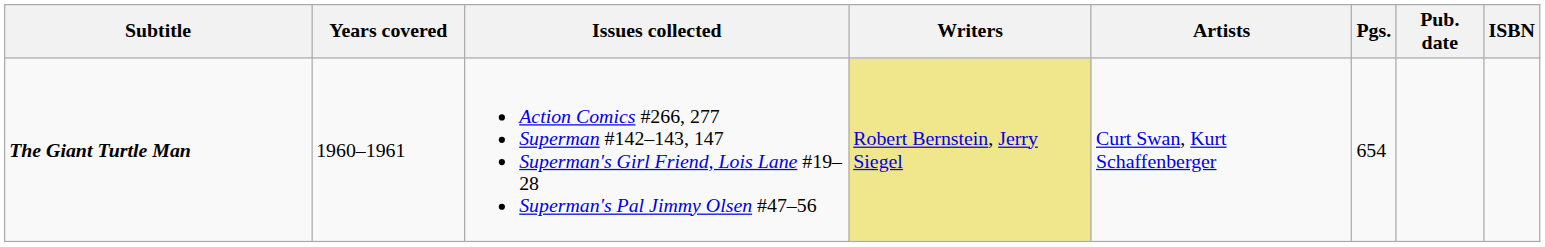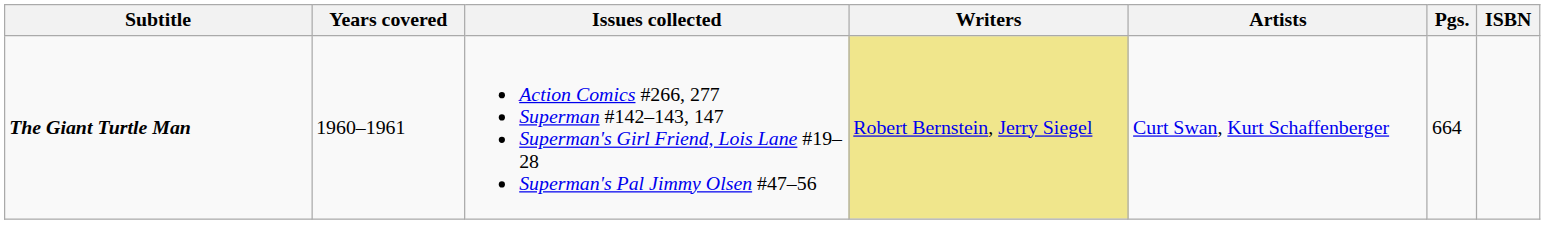- column: Pub. date
The Giant Turtle Man | Pgs.: 654 -> 664
